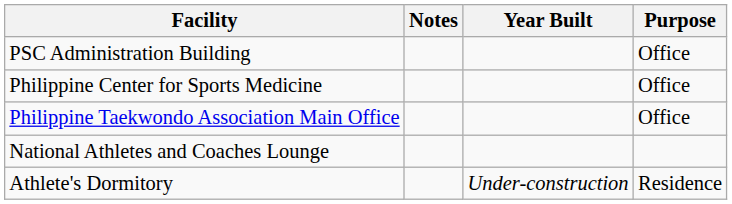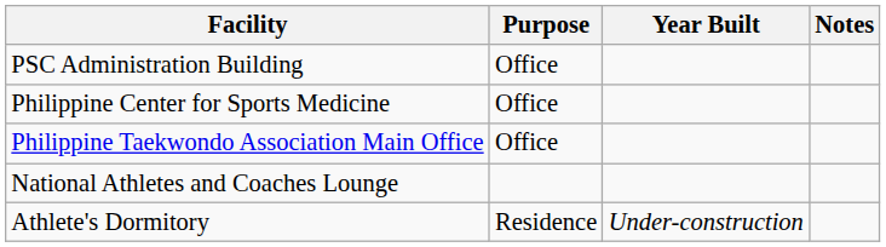columns swapped: Purpose <-> Notes
